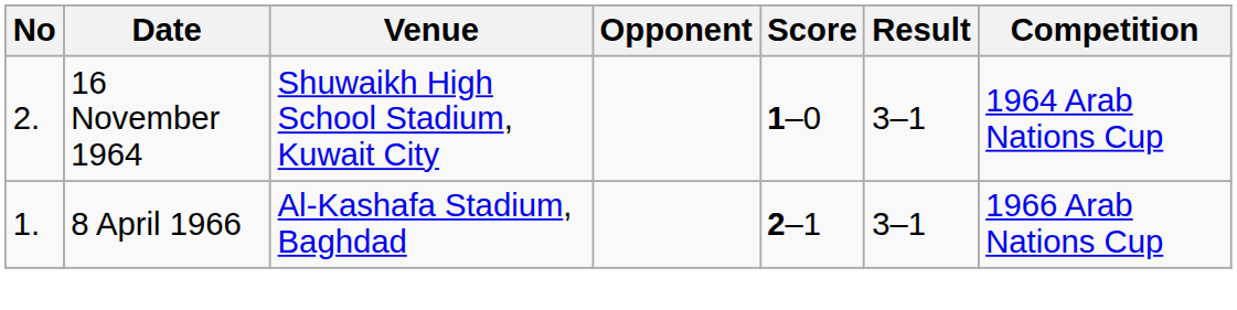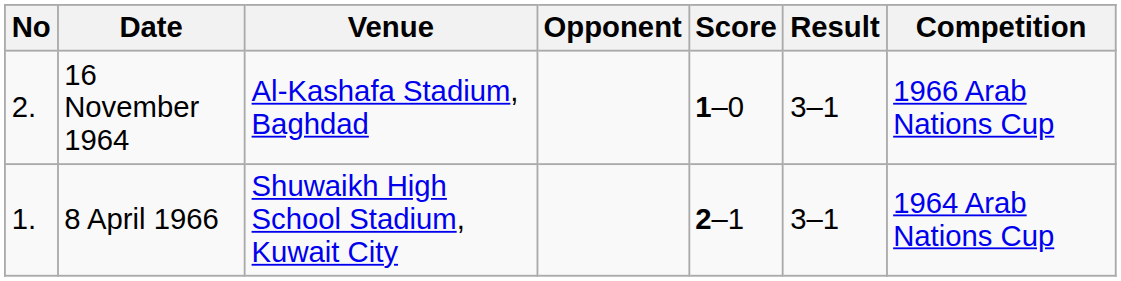16 November 1964 | Venue: Shuwaikh High School Stadium, Kuwait City -> Al-Kashafa Stadium, Baghdad
16 November 1964 | Competition: 1964 Arab Nations Cup -> 1966 Arab Nations Cup
8 April 1966 | Venue: Al-Kashafa Stadium, Baghdad -> Shuwaikh High School Stadium, Kuwait City
8 April 1966 | Competition: 1966 Arab Nations Cup -> 1964 Arab Nations Cup
